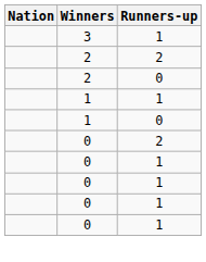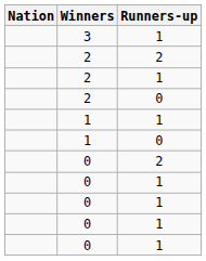+ row: 2 | 1
